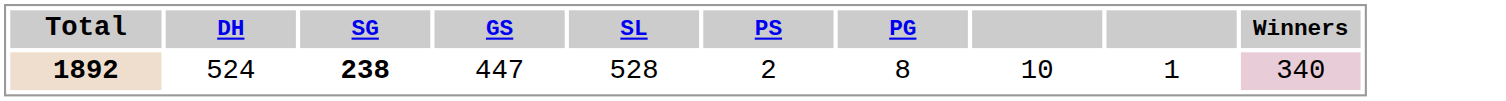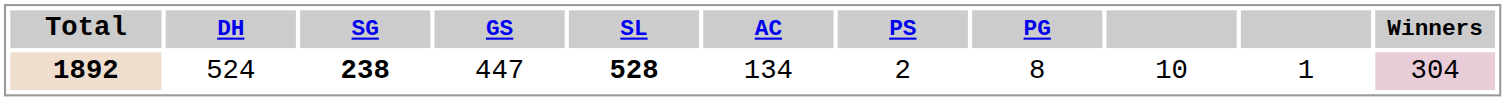+ column: AC | 134
1892 | SL: normal -> bold
1892 | Winners: 340 -> 304
